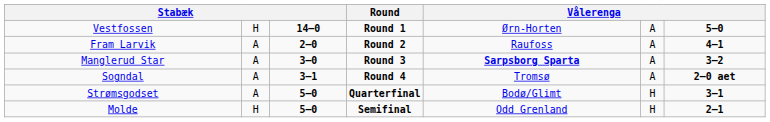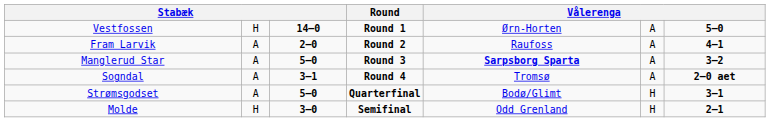Manglerud Star | column 3: 3–0 -> 5–0
Molde | column 3: 5–0 -> 3–0
